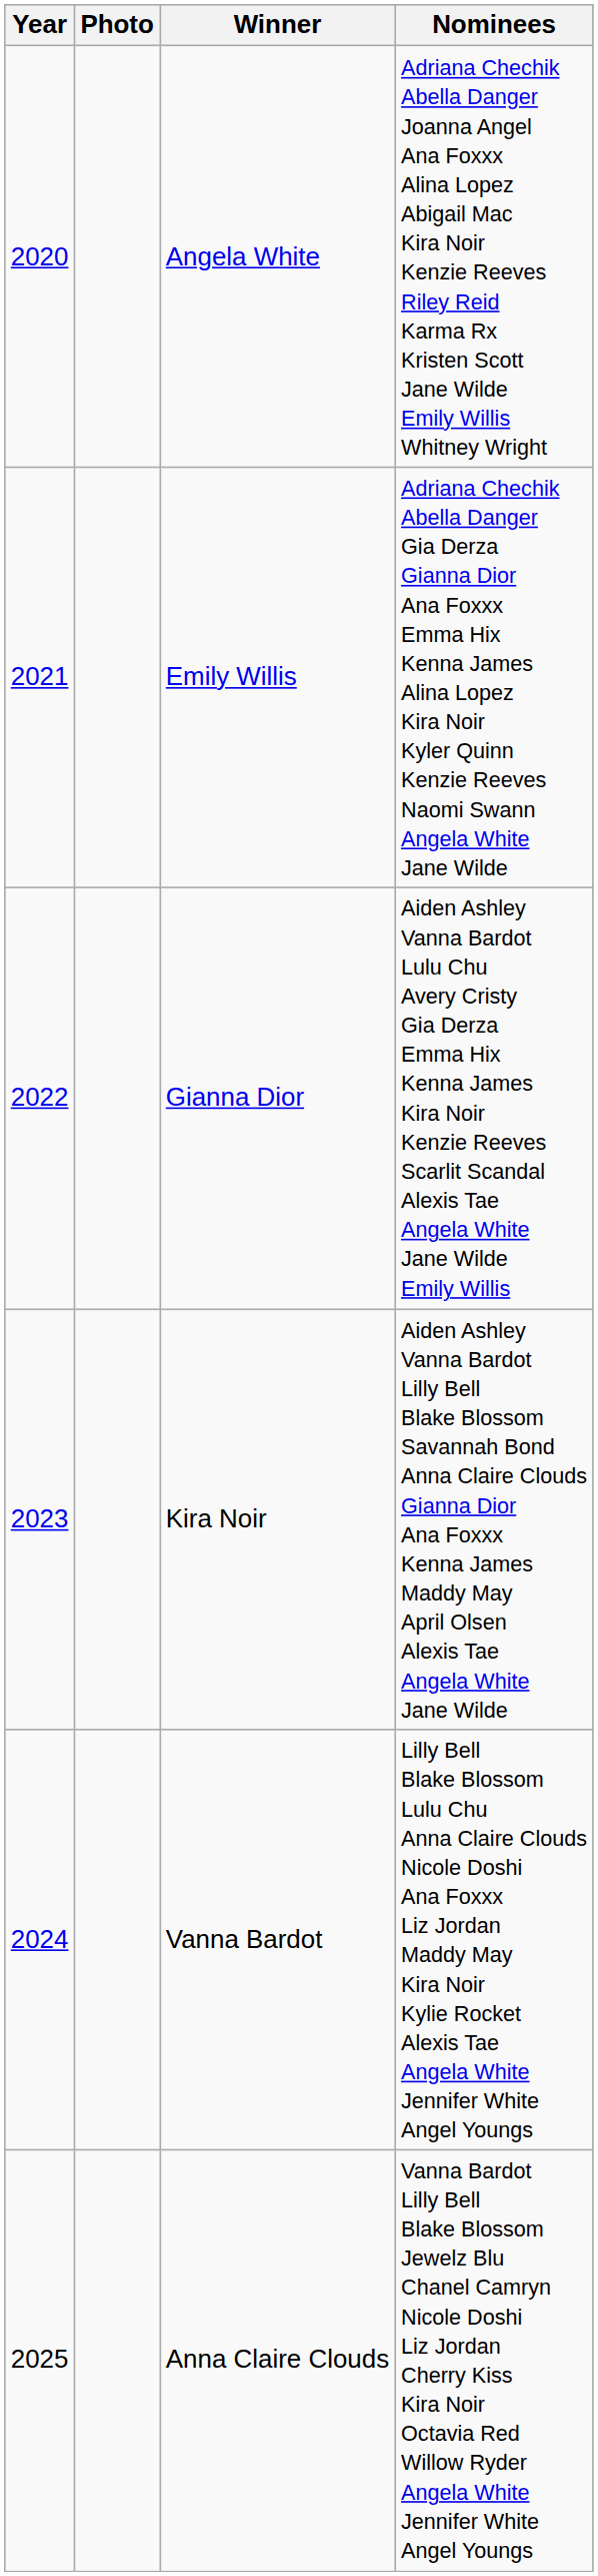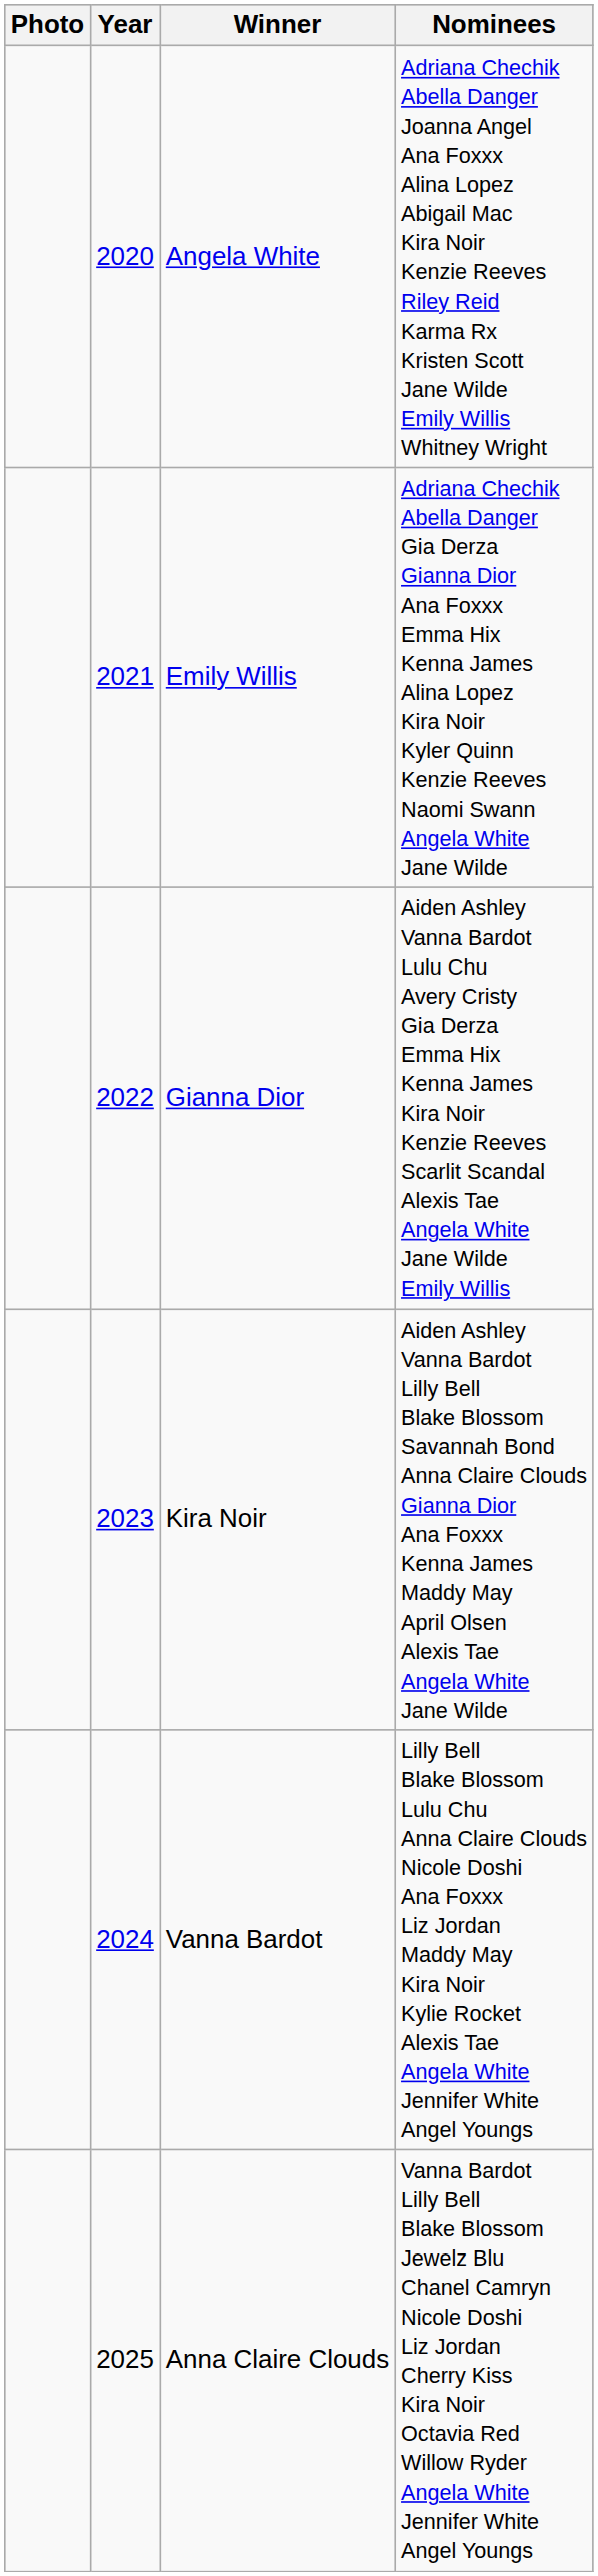columns swapped: Year <-> Photo
